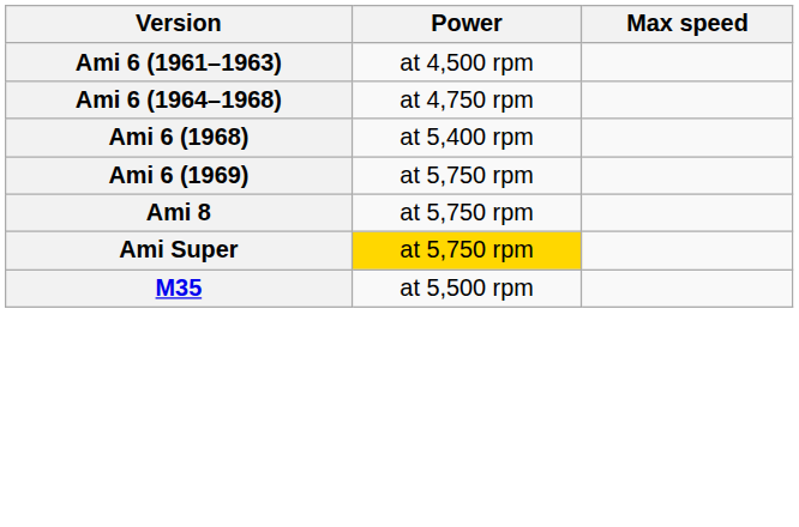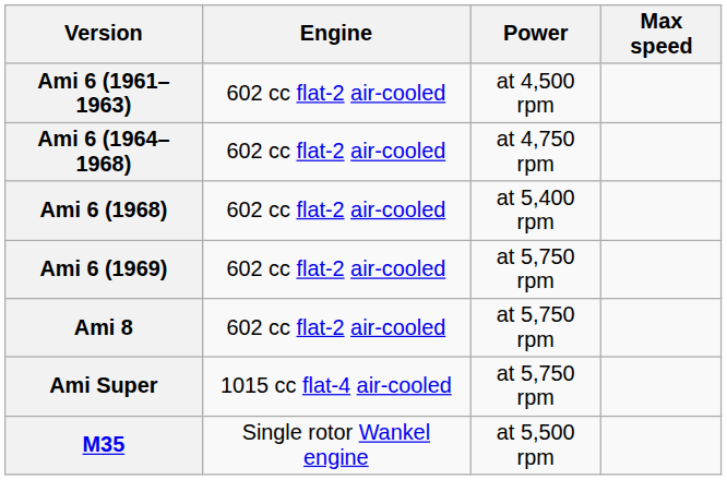+ column: Engine | 602 cc flat-2 air-cooled | 602 cc flat-2 air-cooled | 602 cc flat-2 air-cooled | 602 cc flat-2 air-cooled | 602 cc flat-2 air-cooled | 1015 cc flat-4 air-cooled | Single rotor Wankel engine
Ami Super | Power: gold background -> no background
